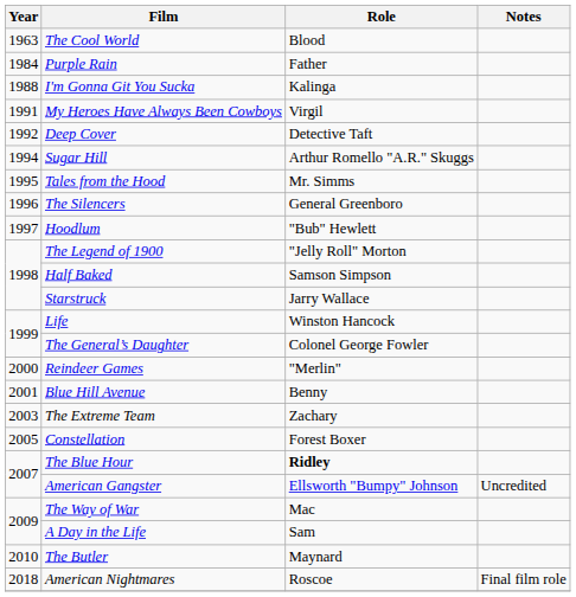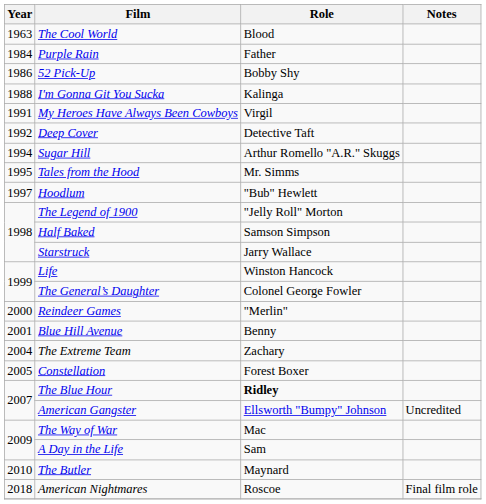+ row: 1986 | 52 Pick-Up | Bobby Shy
- row: 1996 | The Silencers | General Greenboro
The Extreme Team | Year: 2003 -> 2004
